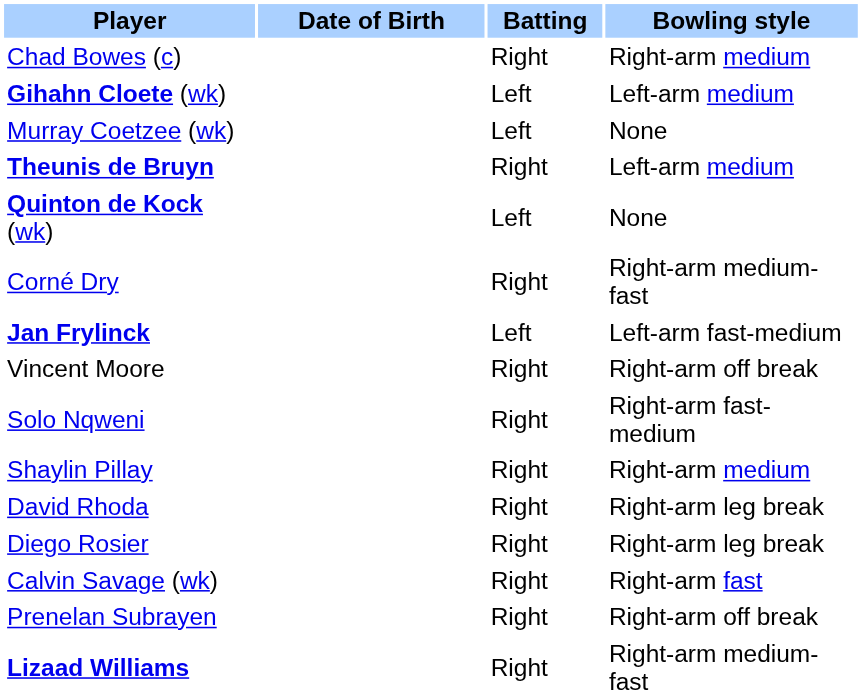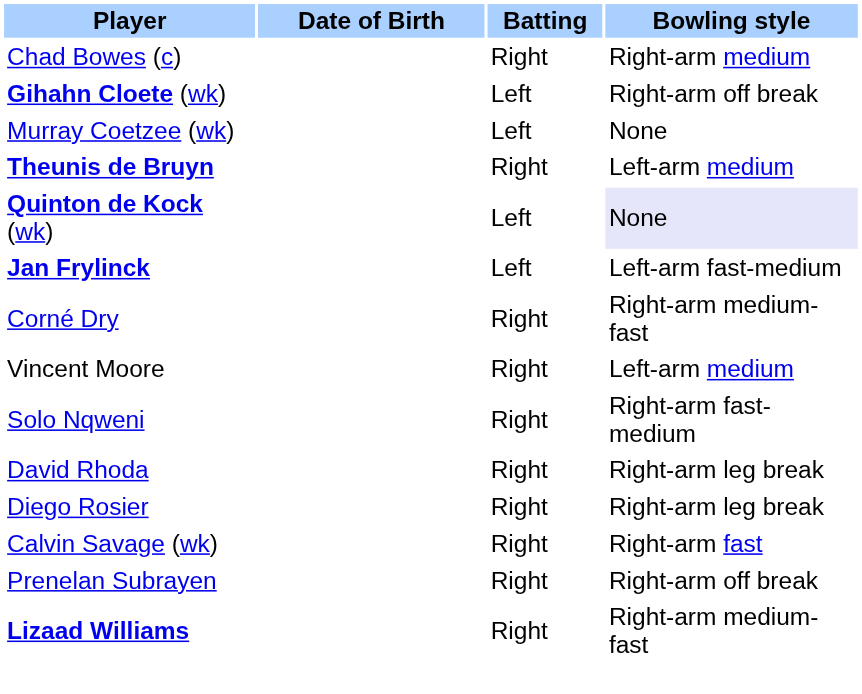Gihahn Cloete (wk) | Bowling style: Left-arm medium -> Right-arm off break
Quinton de Kock (wk) | Bowling style: no background -> lavender background
rows swapped: Corné Dry <-> Jan Frylinck
Vincent Moore | Bowling style: Right-arm off break -> Left-arm medium
- row: Shaylin Pillay | Right | Right-arm medium
